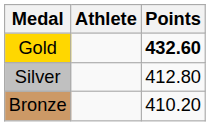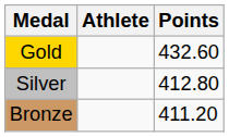Gold | Points: bold -> normal
Bronze | Points: 410.20 -> 411.20
